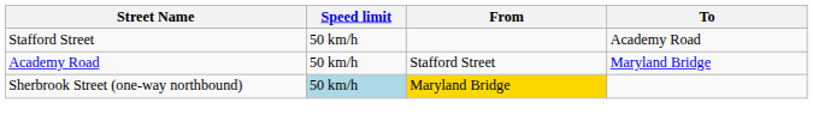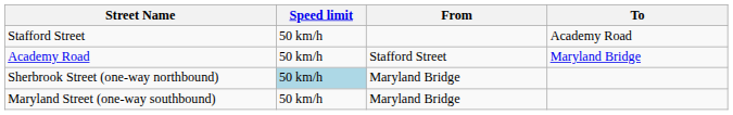Sherbrook Street (one-way northbound) | From: gold background -> no background
+ row: Maryland Street (one-way southbound) | 50 km/h | Maryland Bridge
